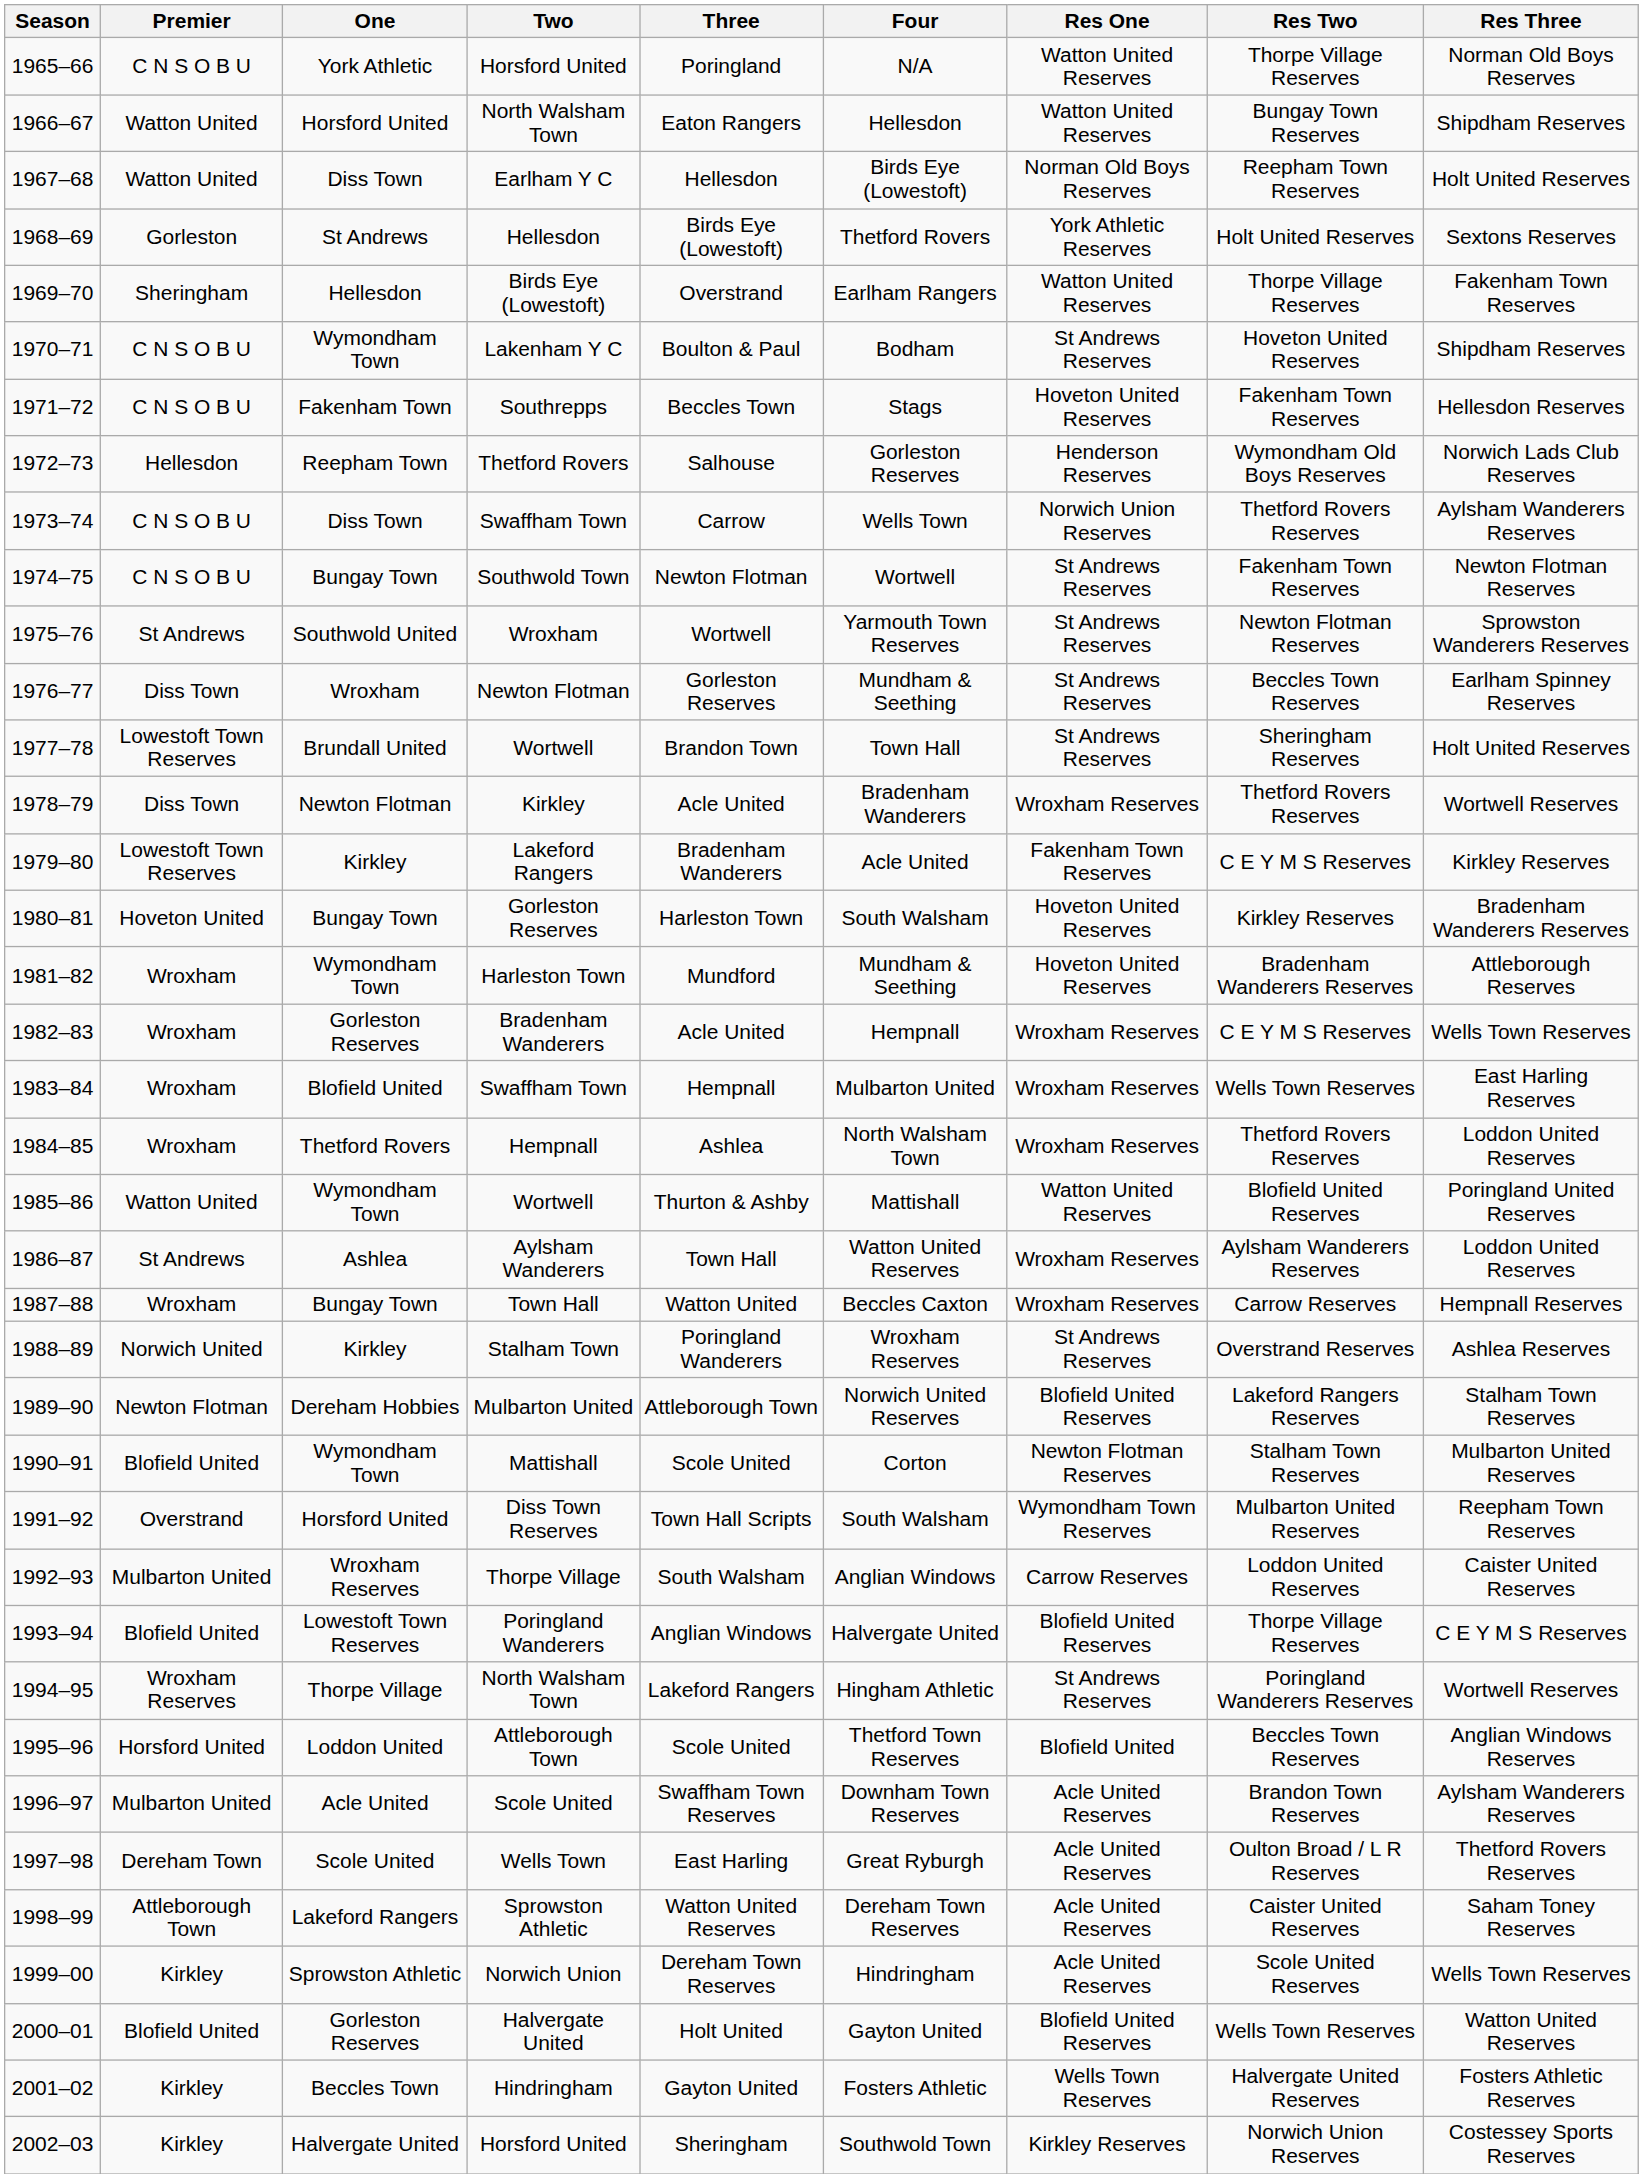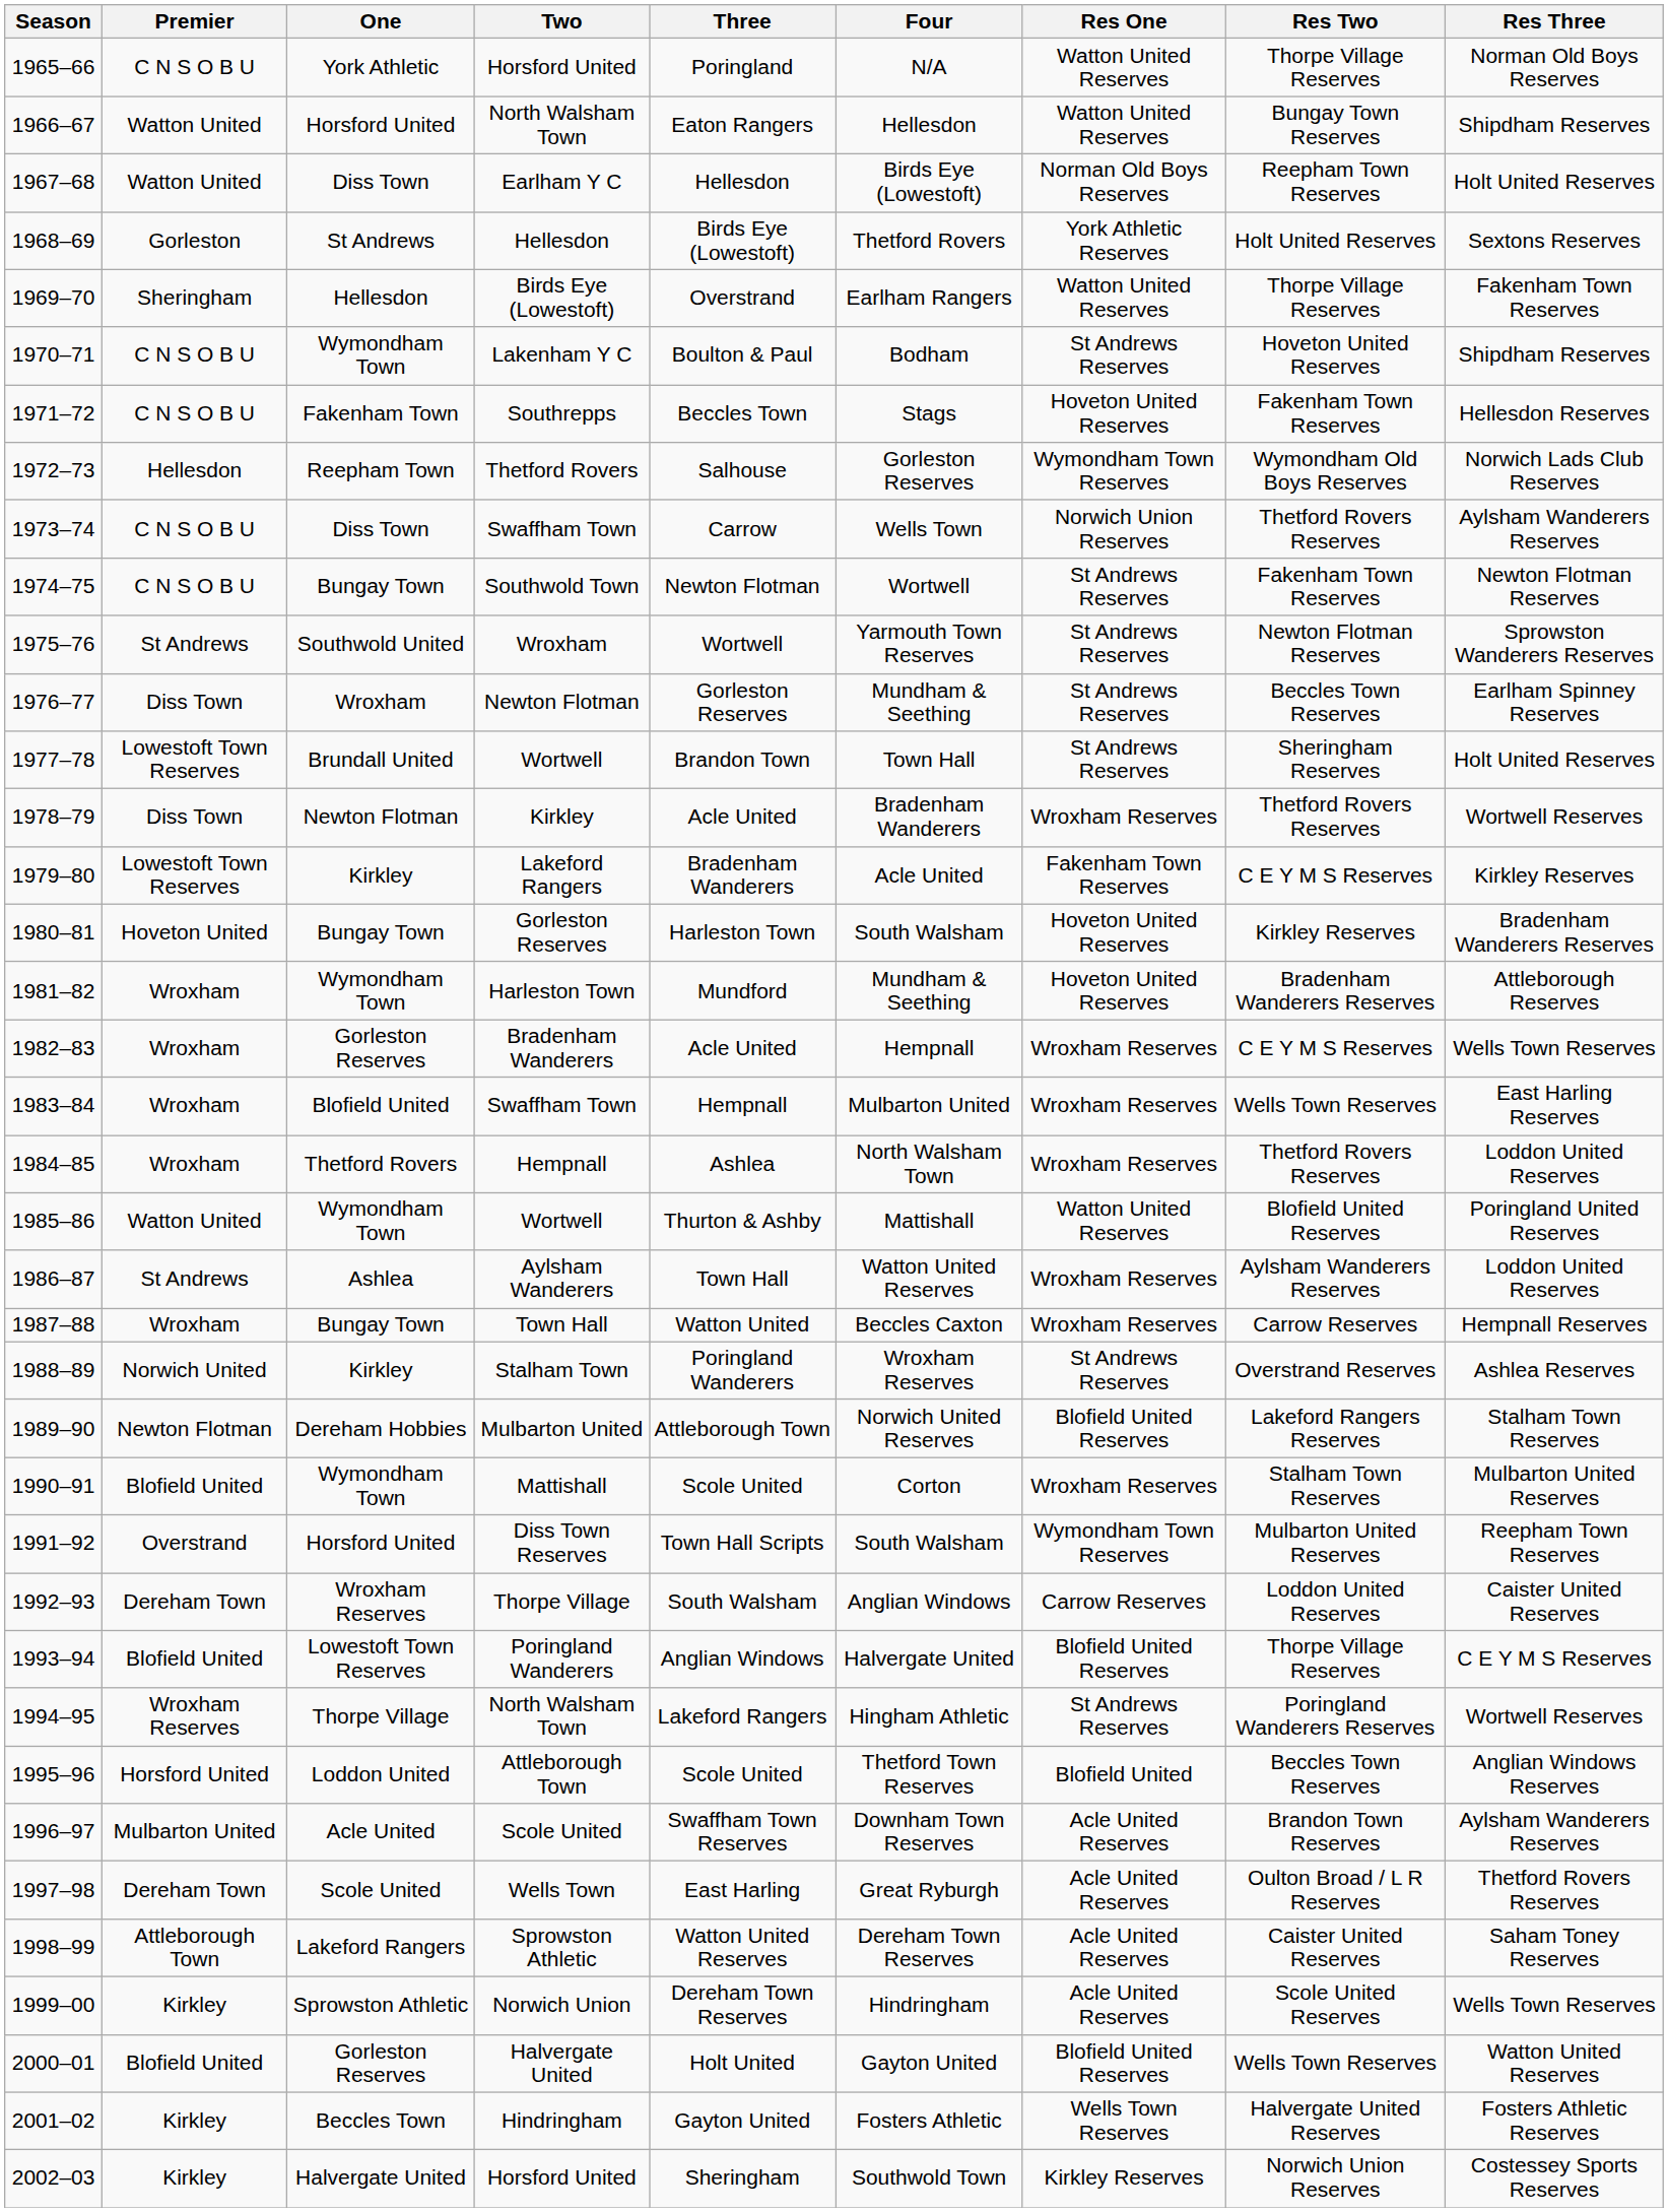1972–73 | Res One: Henderson Reserves -> Wymondham Town Reserves
1990–91 | Res One: Newton Flotman Reserves -> Wroxham Reserves
1992–93 | Premier: Mulbarton United -> Dereham Town
